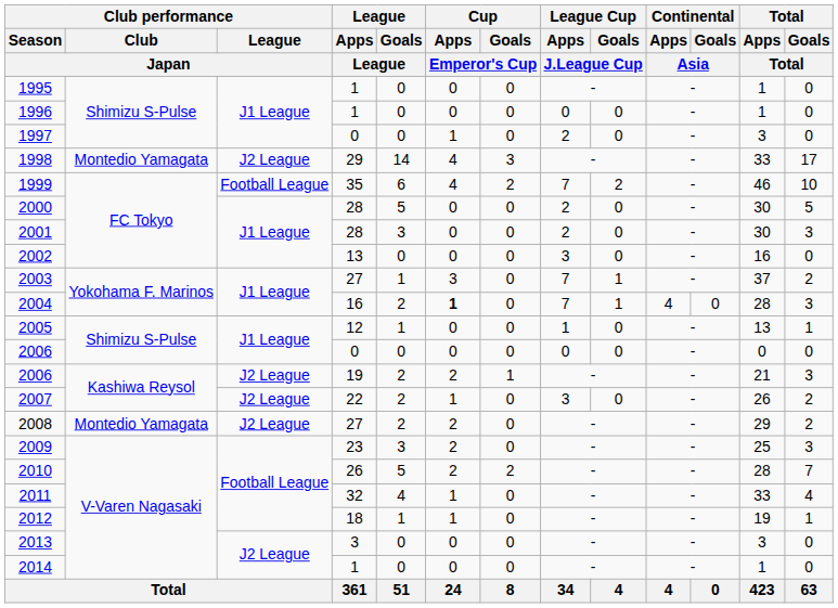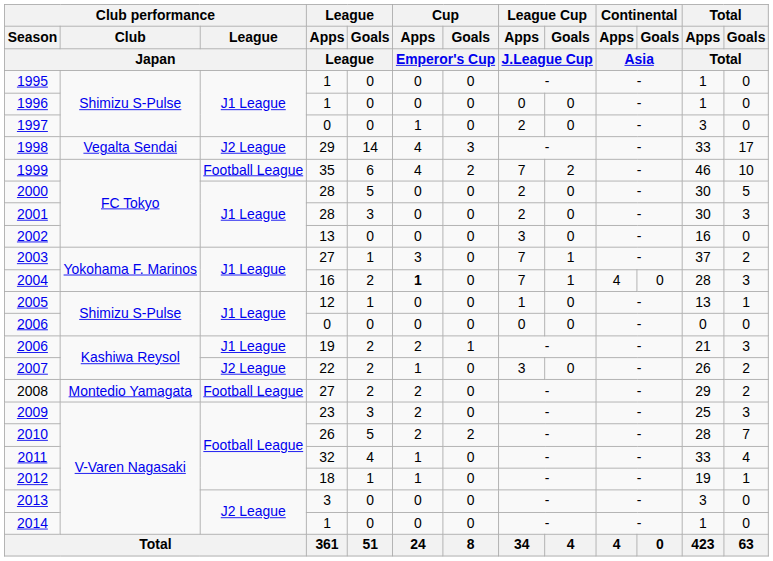1998 | Club performance / Club / Japan: Montedio Yamagata -> Vegalta Sendai
2006 / 19 | Club performance / League / Japan: J2 League -> J1 League
2008 | Club performance / League / Japan: J2 League -> Football League
